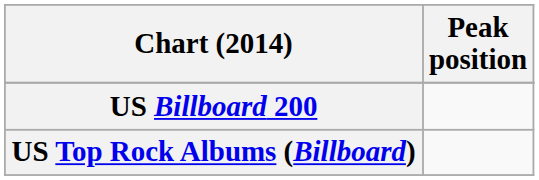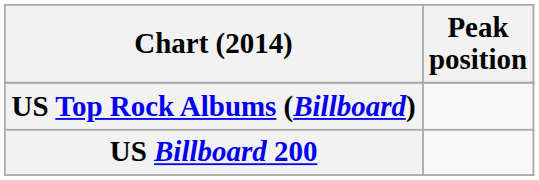rows swapped: US Billboard 200 <-> US Top Rock Albums (Billboard)
